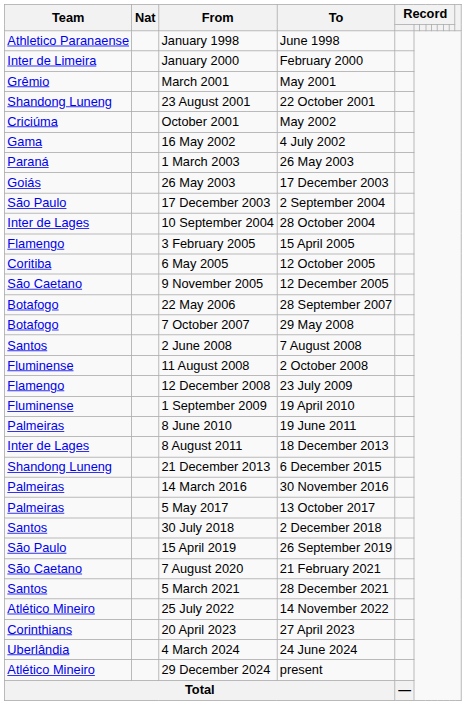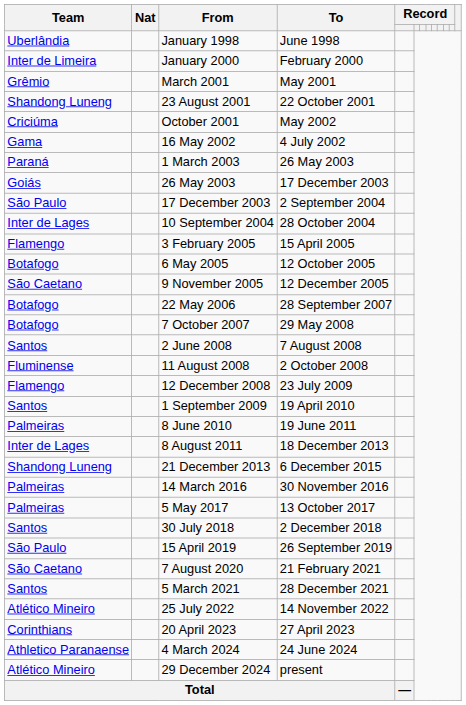January 1998 | Team: Athletico Paranaense -> Uberlândia
6 May 2005 | Team: Coritiba -> Botafogo
1 September 2009 | Team: Fluminense -> Santos
4 March 2024 | Team: Uberlândia -> Athletico Paranaense
